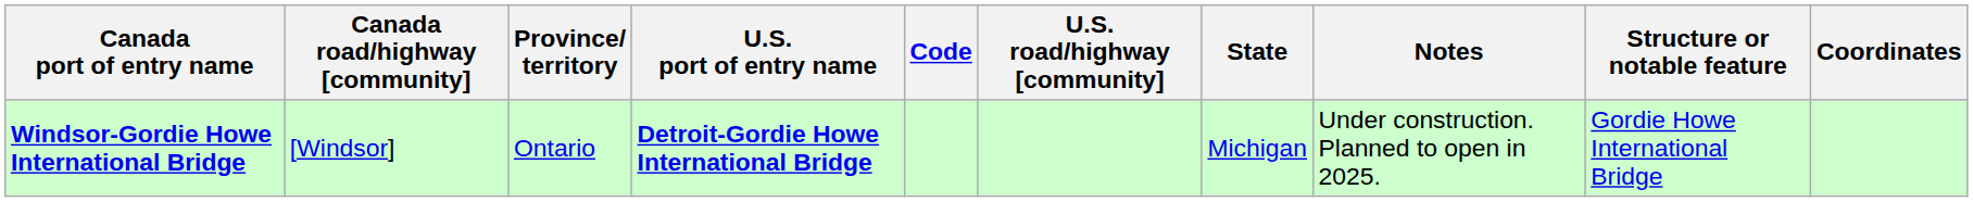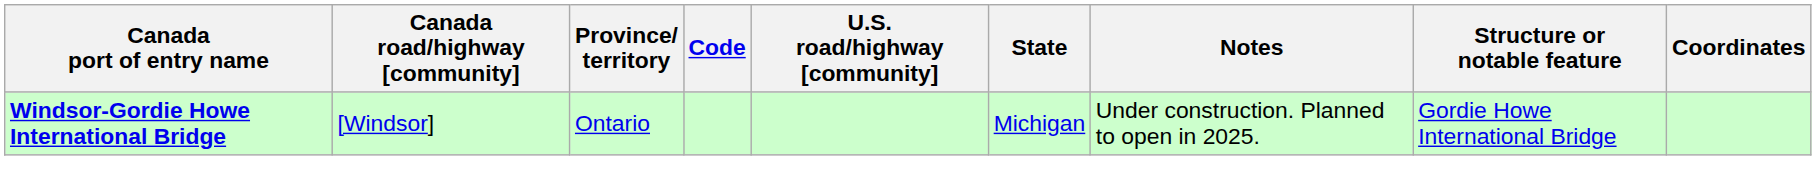- column: U.S. port of entry name | Detroit-Gordie Howe International Bridge
